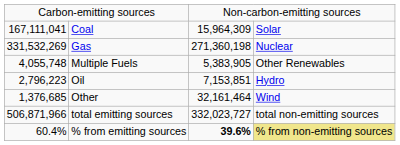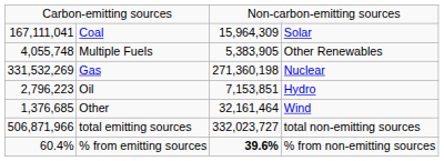rows swapped: Gas <-> Multiple Fuels
% from emitting sources | column 4: khaki background -> no background
